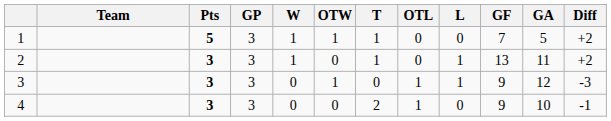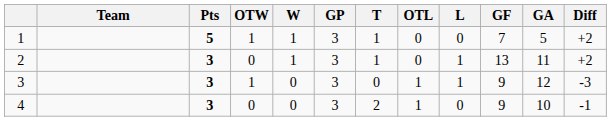columns swapped: GP <-> OTW
